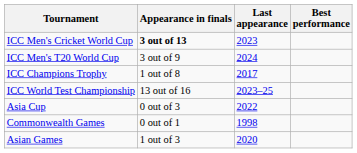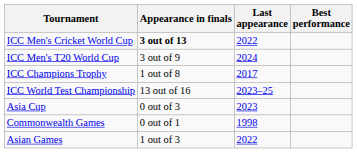ICC Men's Cricket World Cup | Last appearance: 2023 -> 2022
Asia Cup | Last appearance: 2022 -> 2023
Asian Games | Last appearance: 2020 -> 2022
